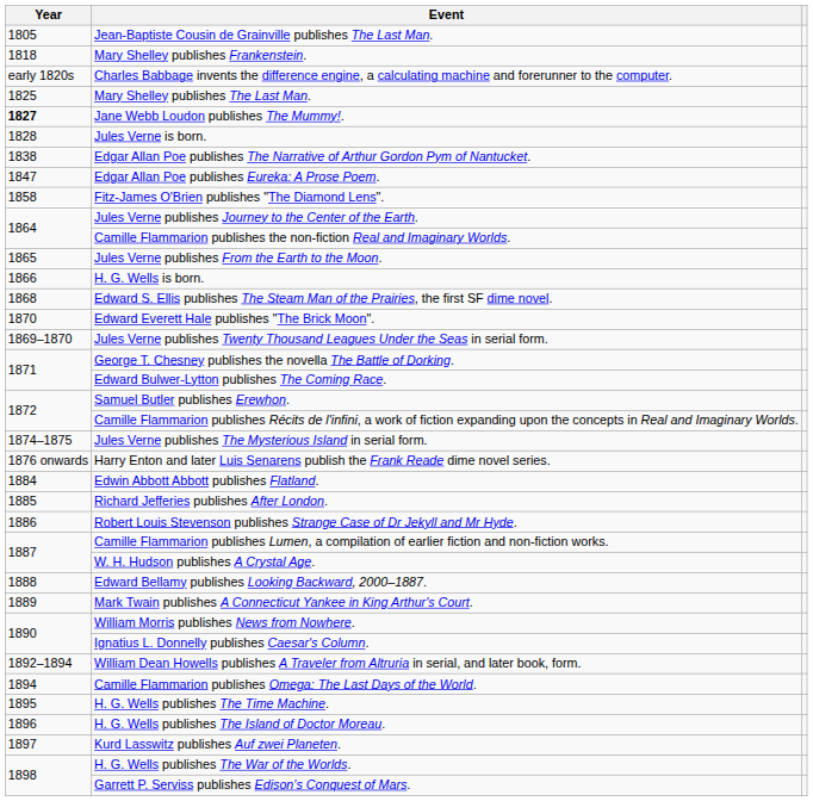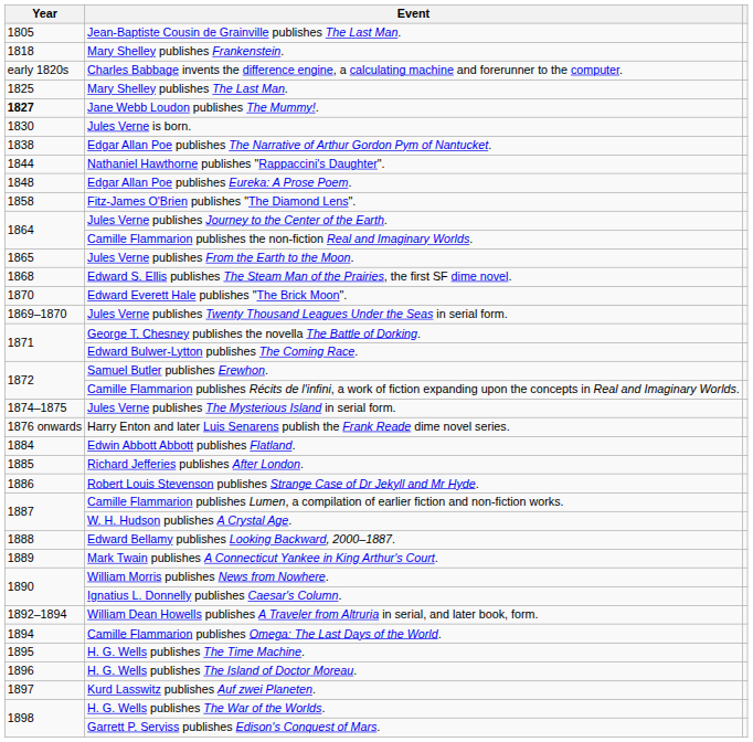Jules Verne is born. | Year: 1828 -> 1830
+ row: 1844 | Nathaniel Hawthorne publishes "Rappaccini's Daughter".
Edgar Allan Poe publishes Eureka: A Prose Poem. | Year: 1847 -> 1848
- row: 1866 | H. G. Wells is born.
